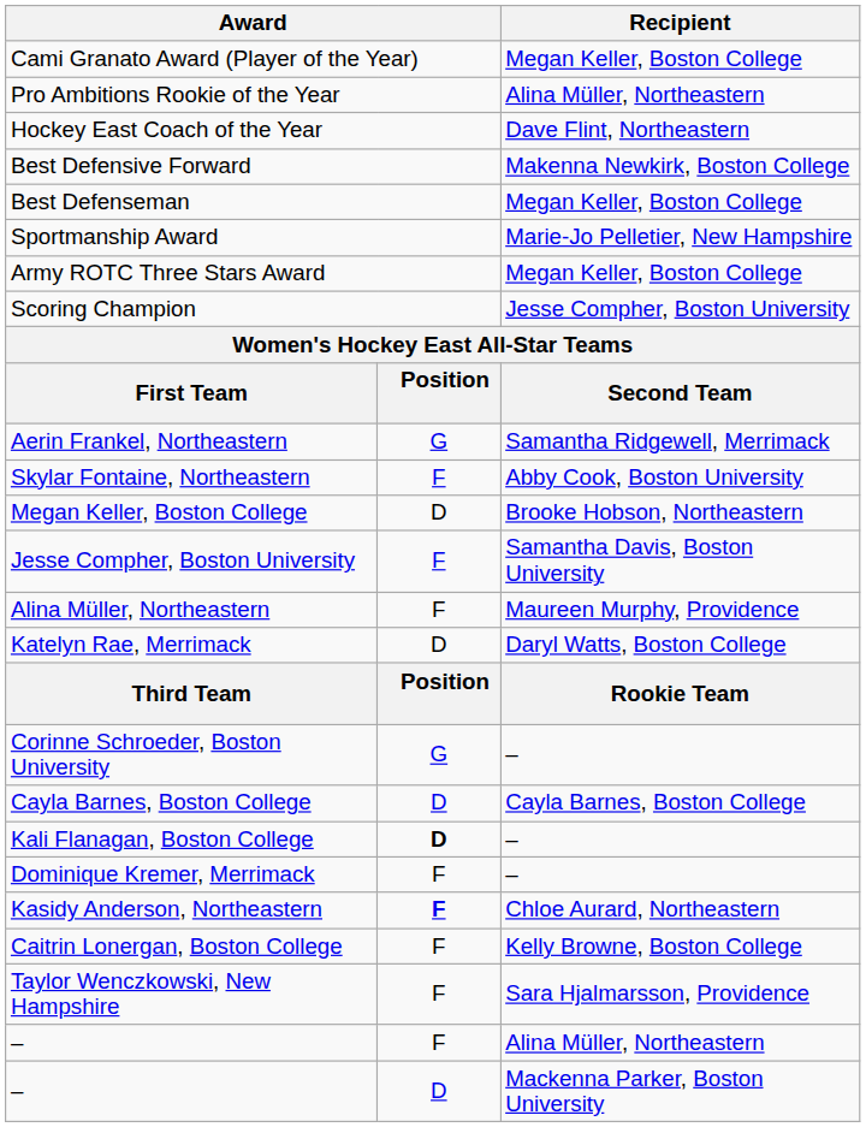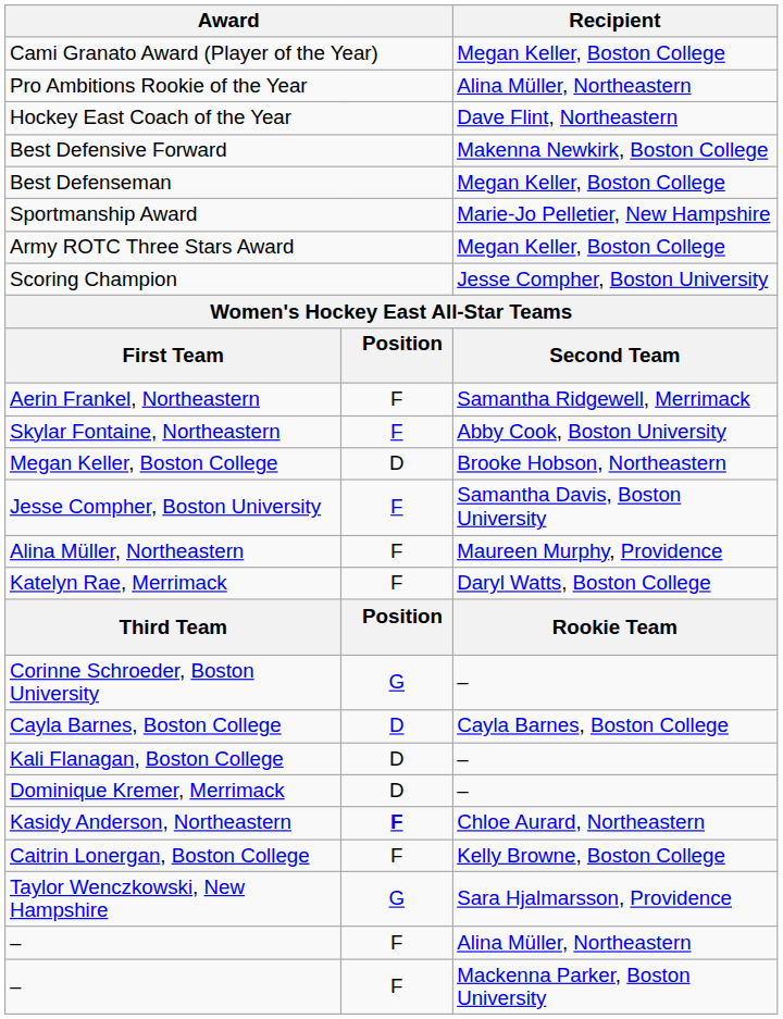Aerin Frankel, Northeastern | column 2: G -> F
Katelyn Rae, Merrimack | column 2: D -> F
Kali Flanagan, Boston College | column 2: bold -> normal
Dominique Kremer, Merrimack | column 2: F -> D
Taylor Wenczkowski, New Hampshire | column 2: F -> G
– / Mackenna Parker, Boston University | column 2: D -> F
